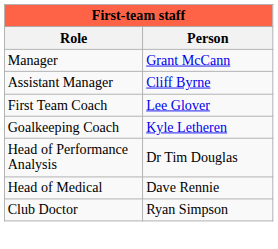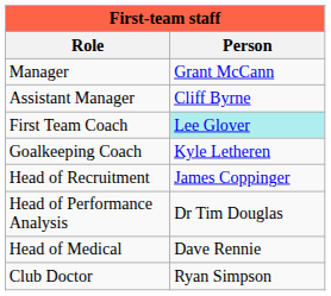First Team Coach | Person: no background -> paleturquoise background
+ row: Head of Recruitment | James Coppinger
